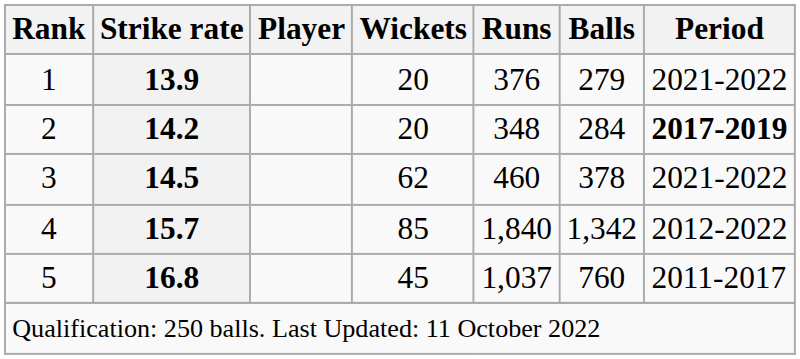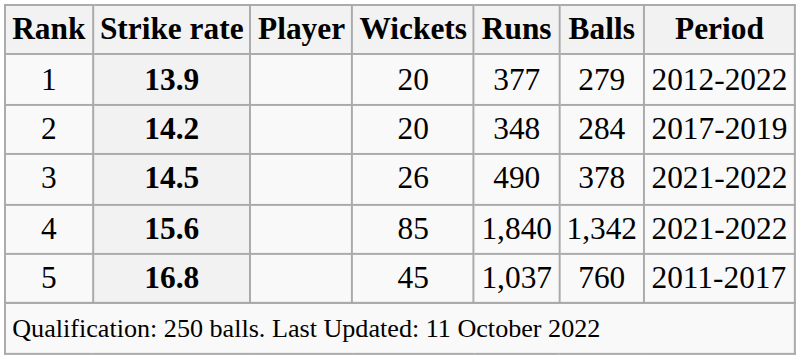1 | Runs: 376 -> 377
1 | Period: 2021-2022 -> 2012-2022
2 | Period: bold -> normal
3 | Wickets: 62 -> 26
3 | Runs: 460 -> 490
4 | Strike rate: 15.7 -> 15.6
4 | Period: 2012-2022 -> 2021-2022
